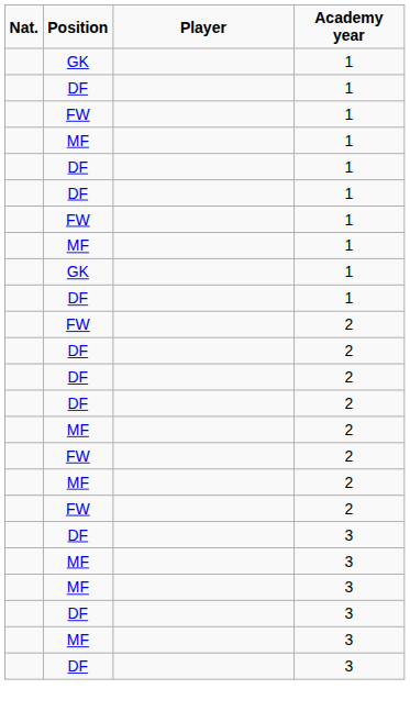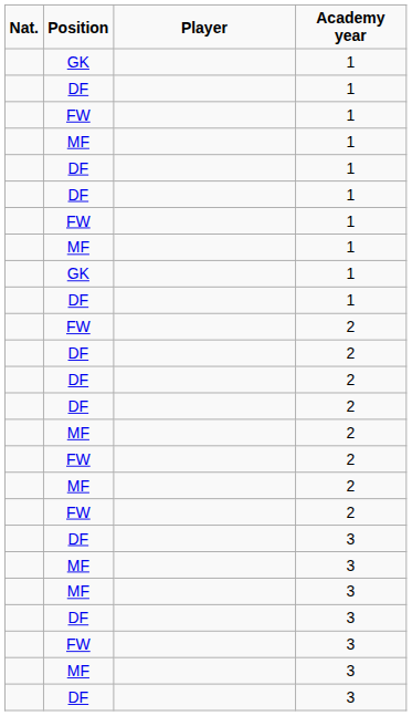+ row: FW | 3
